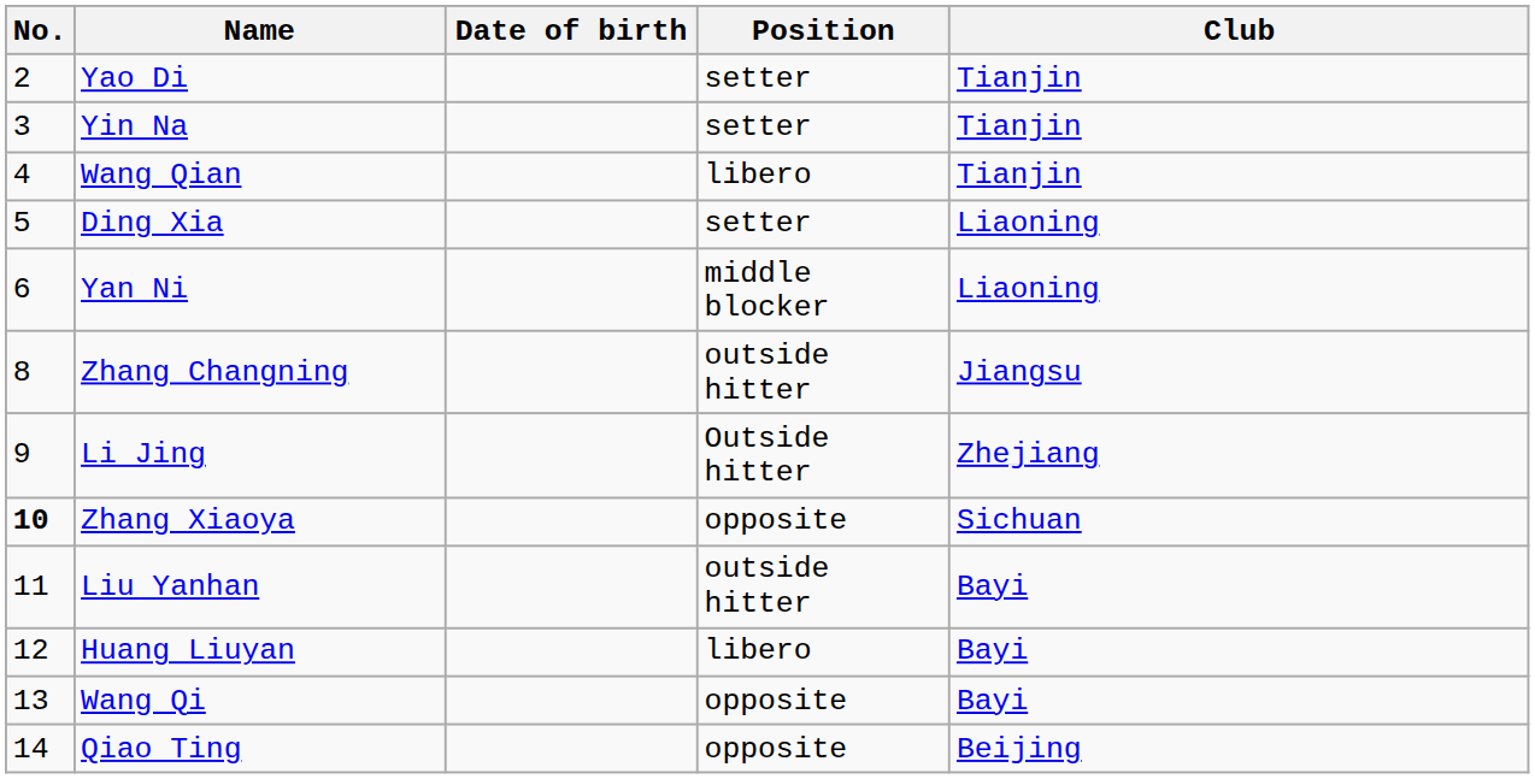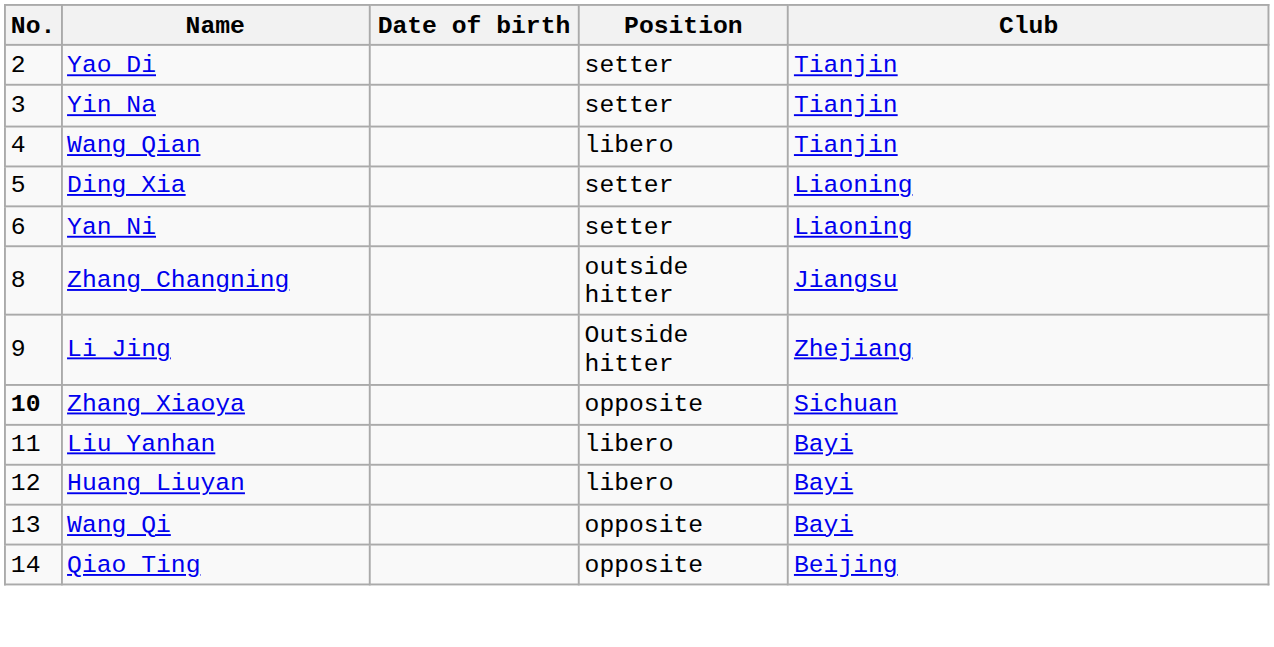Yan Ni | Position: middle blocker -> setter
Liu Yanhan | Position: outside hitter -> libero
